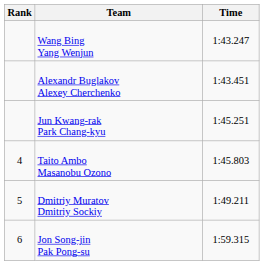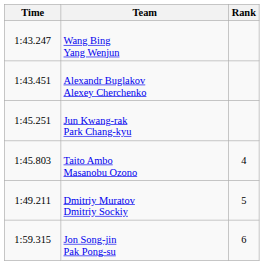columns swapped: Rank <-> Time
